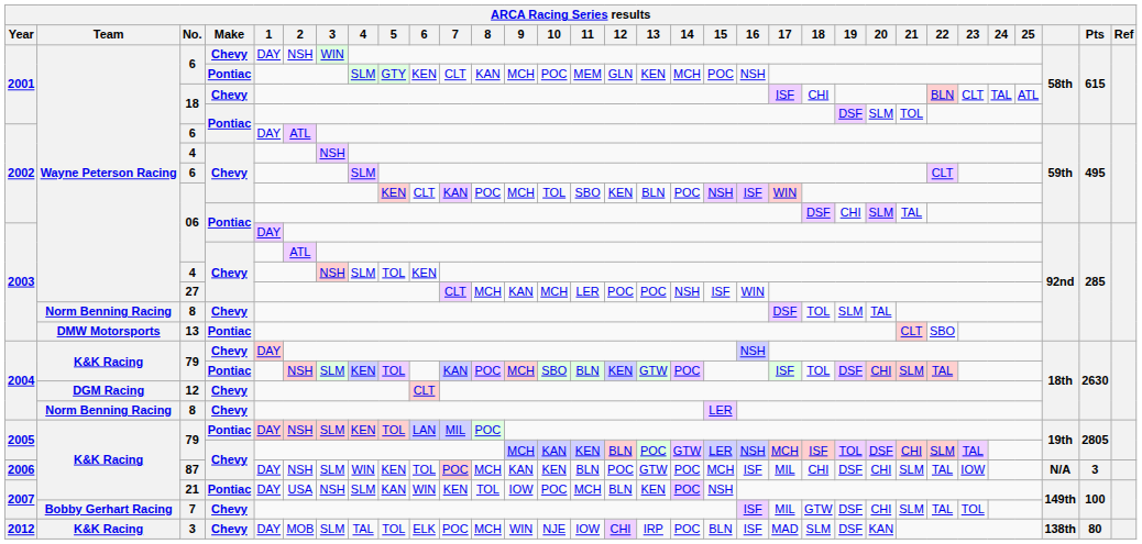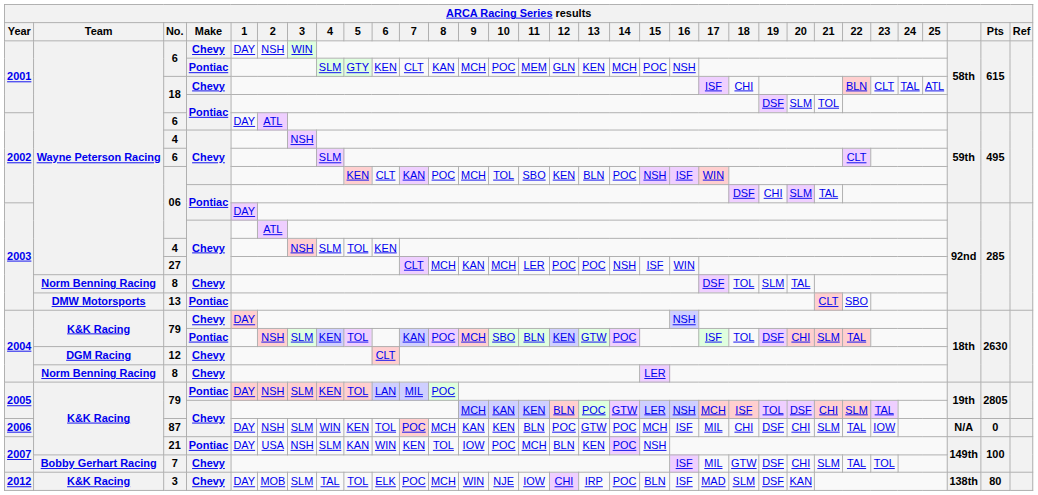87 | Pts: 3 -> 0
